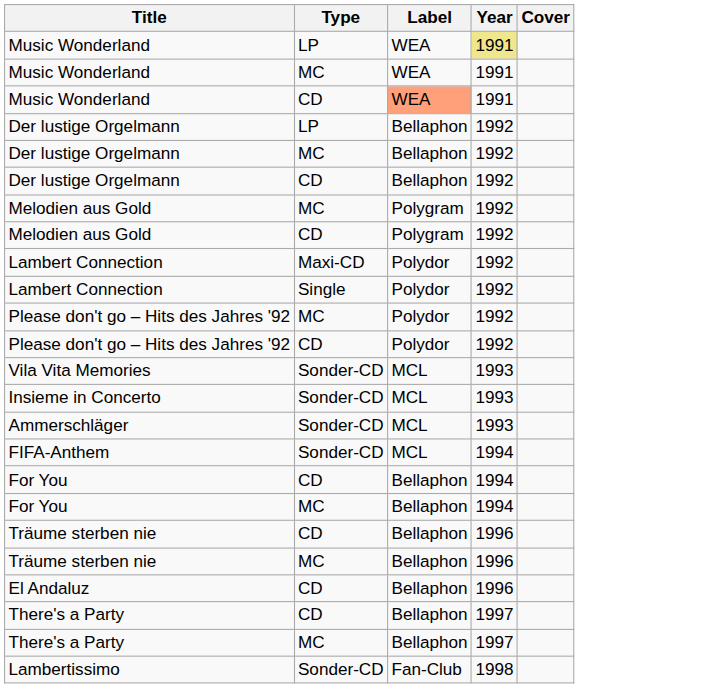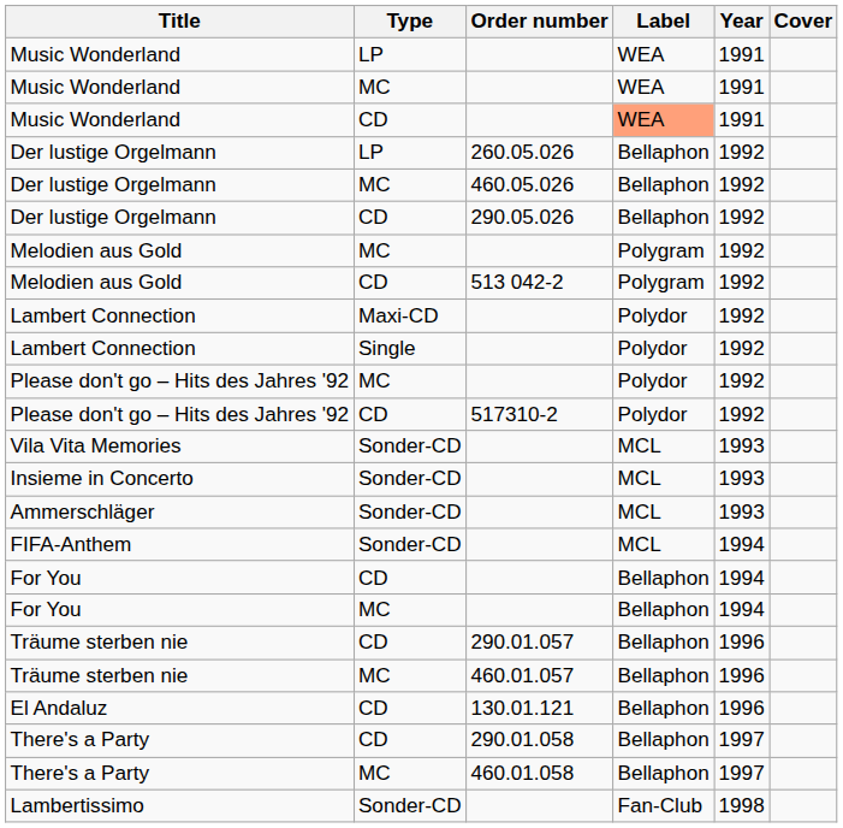+ column: Order number | 260.05.026 | 460.05.026 | 290.05.026 | 513 042-2 | 517310-2 | 290.01.057 | 460.01.057 | 130.01.121 | 290.01.058 | 460.01.058
Music Wonderland / LP | Year: khaki background -> no background
